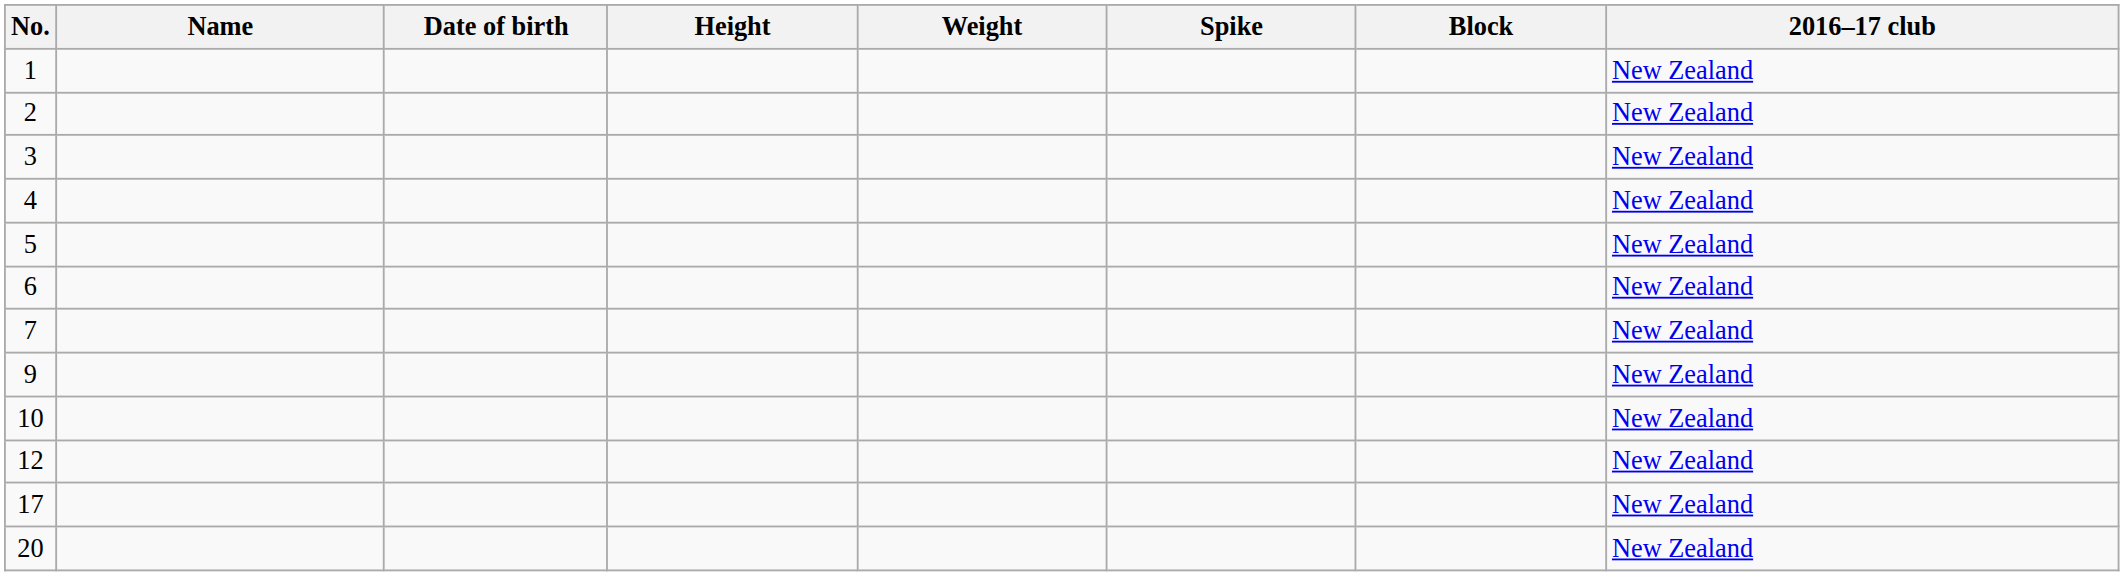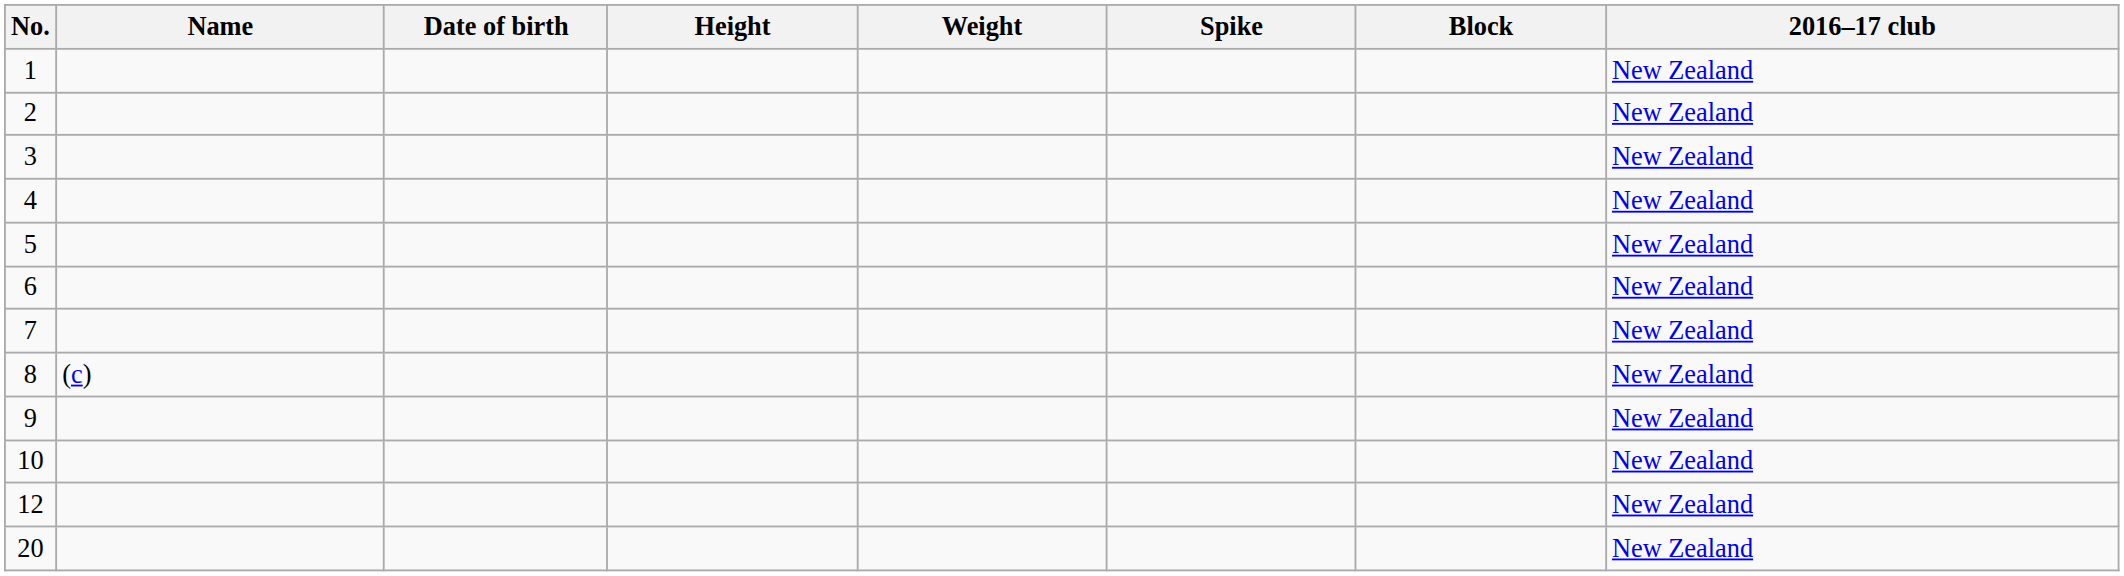+ row: 8 | (c) | New Zealand
- row: 17 | New Zealand
